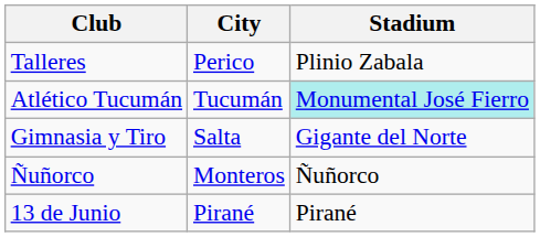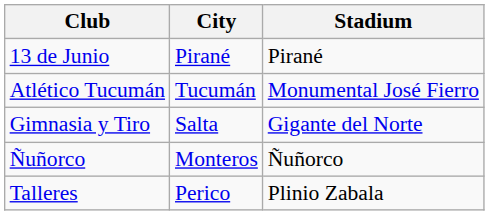rows swapped: 13 de Junio <-> Talleres
Atlético Tucumán | Stadium: paleturquoise background -> no background
